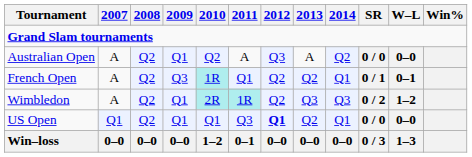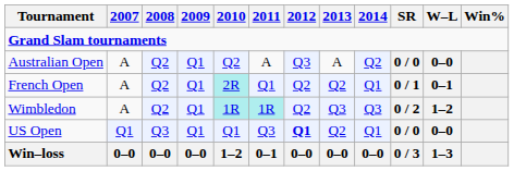French Open | 2009: Q3 -> Q1
French Open | 2010: 1R -> 2R
Wimbledon | 2010: 2R -> 1R
US Open | 2008: Q2 -> Q3
